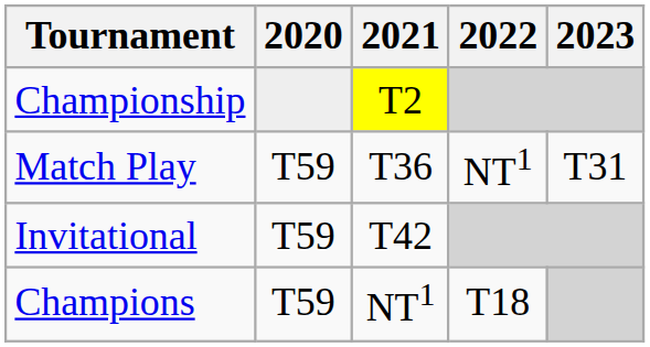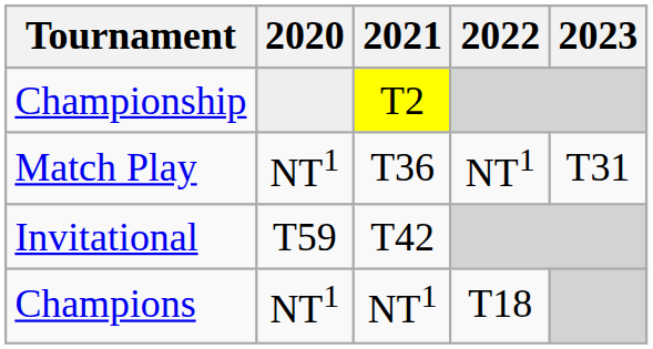Match Play | 2020: T59 -> NT1
Champions | 2020: T59 -> NT1
